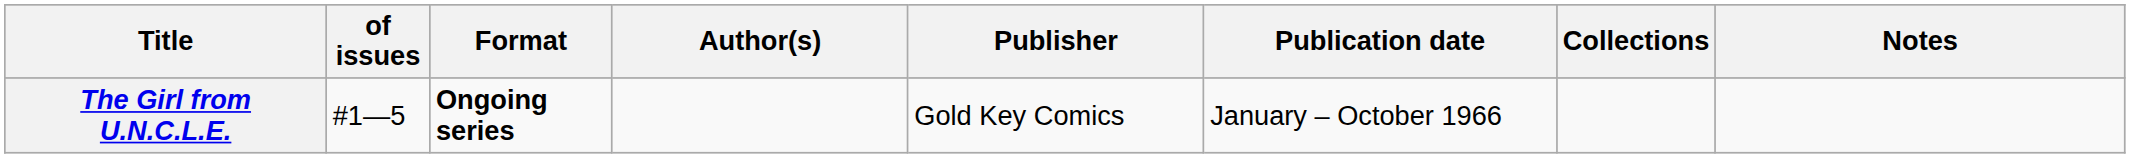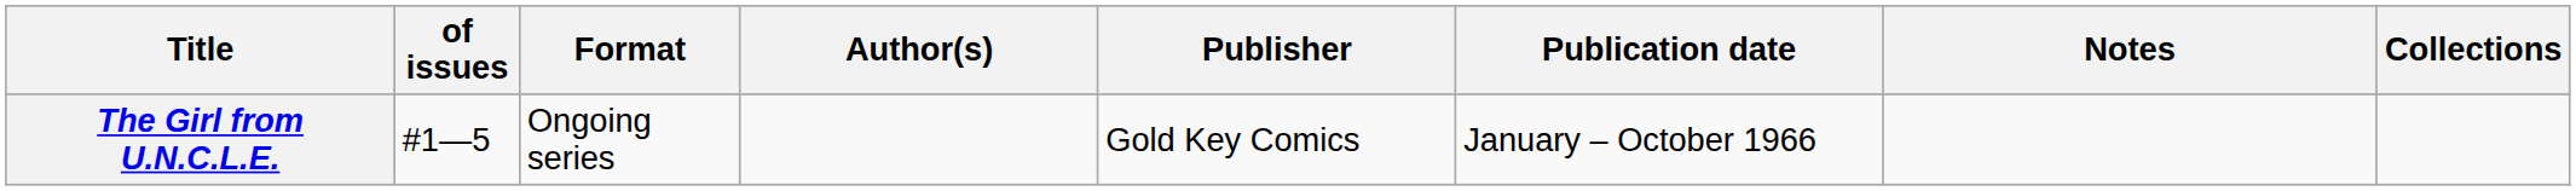columns swapped: Notes <-> Collections
The Girl from U.N.C.L.E. | Format: bold -> normal
